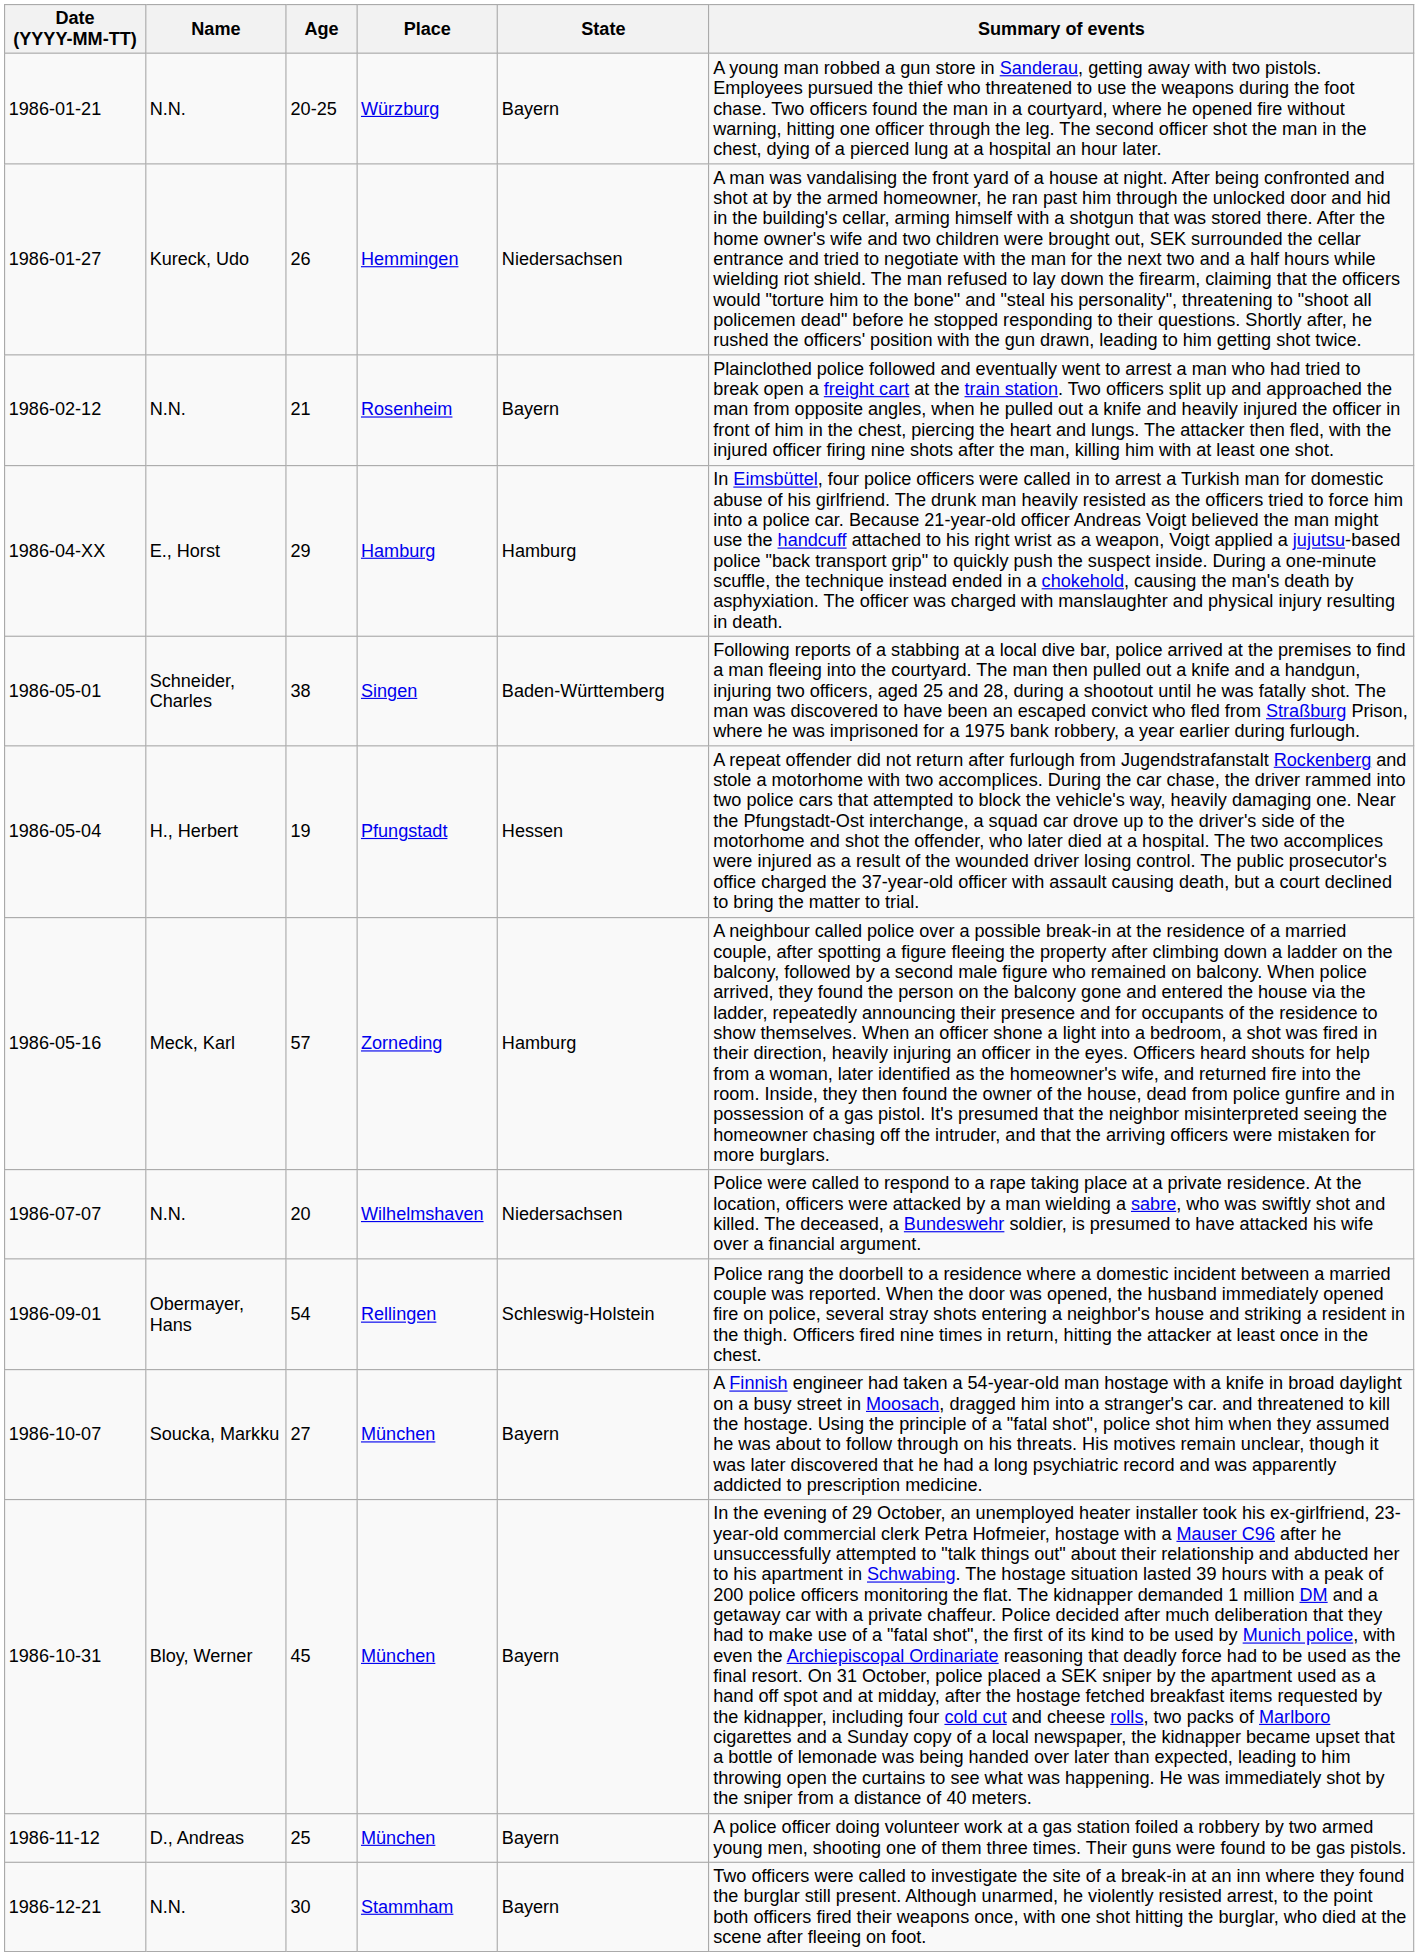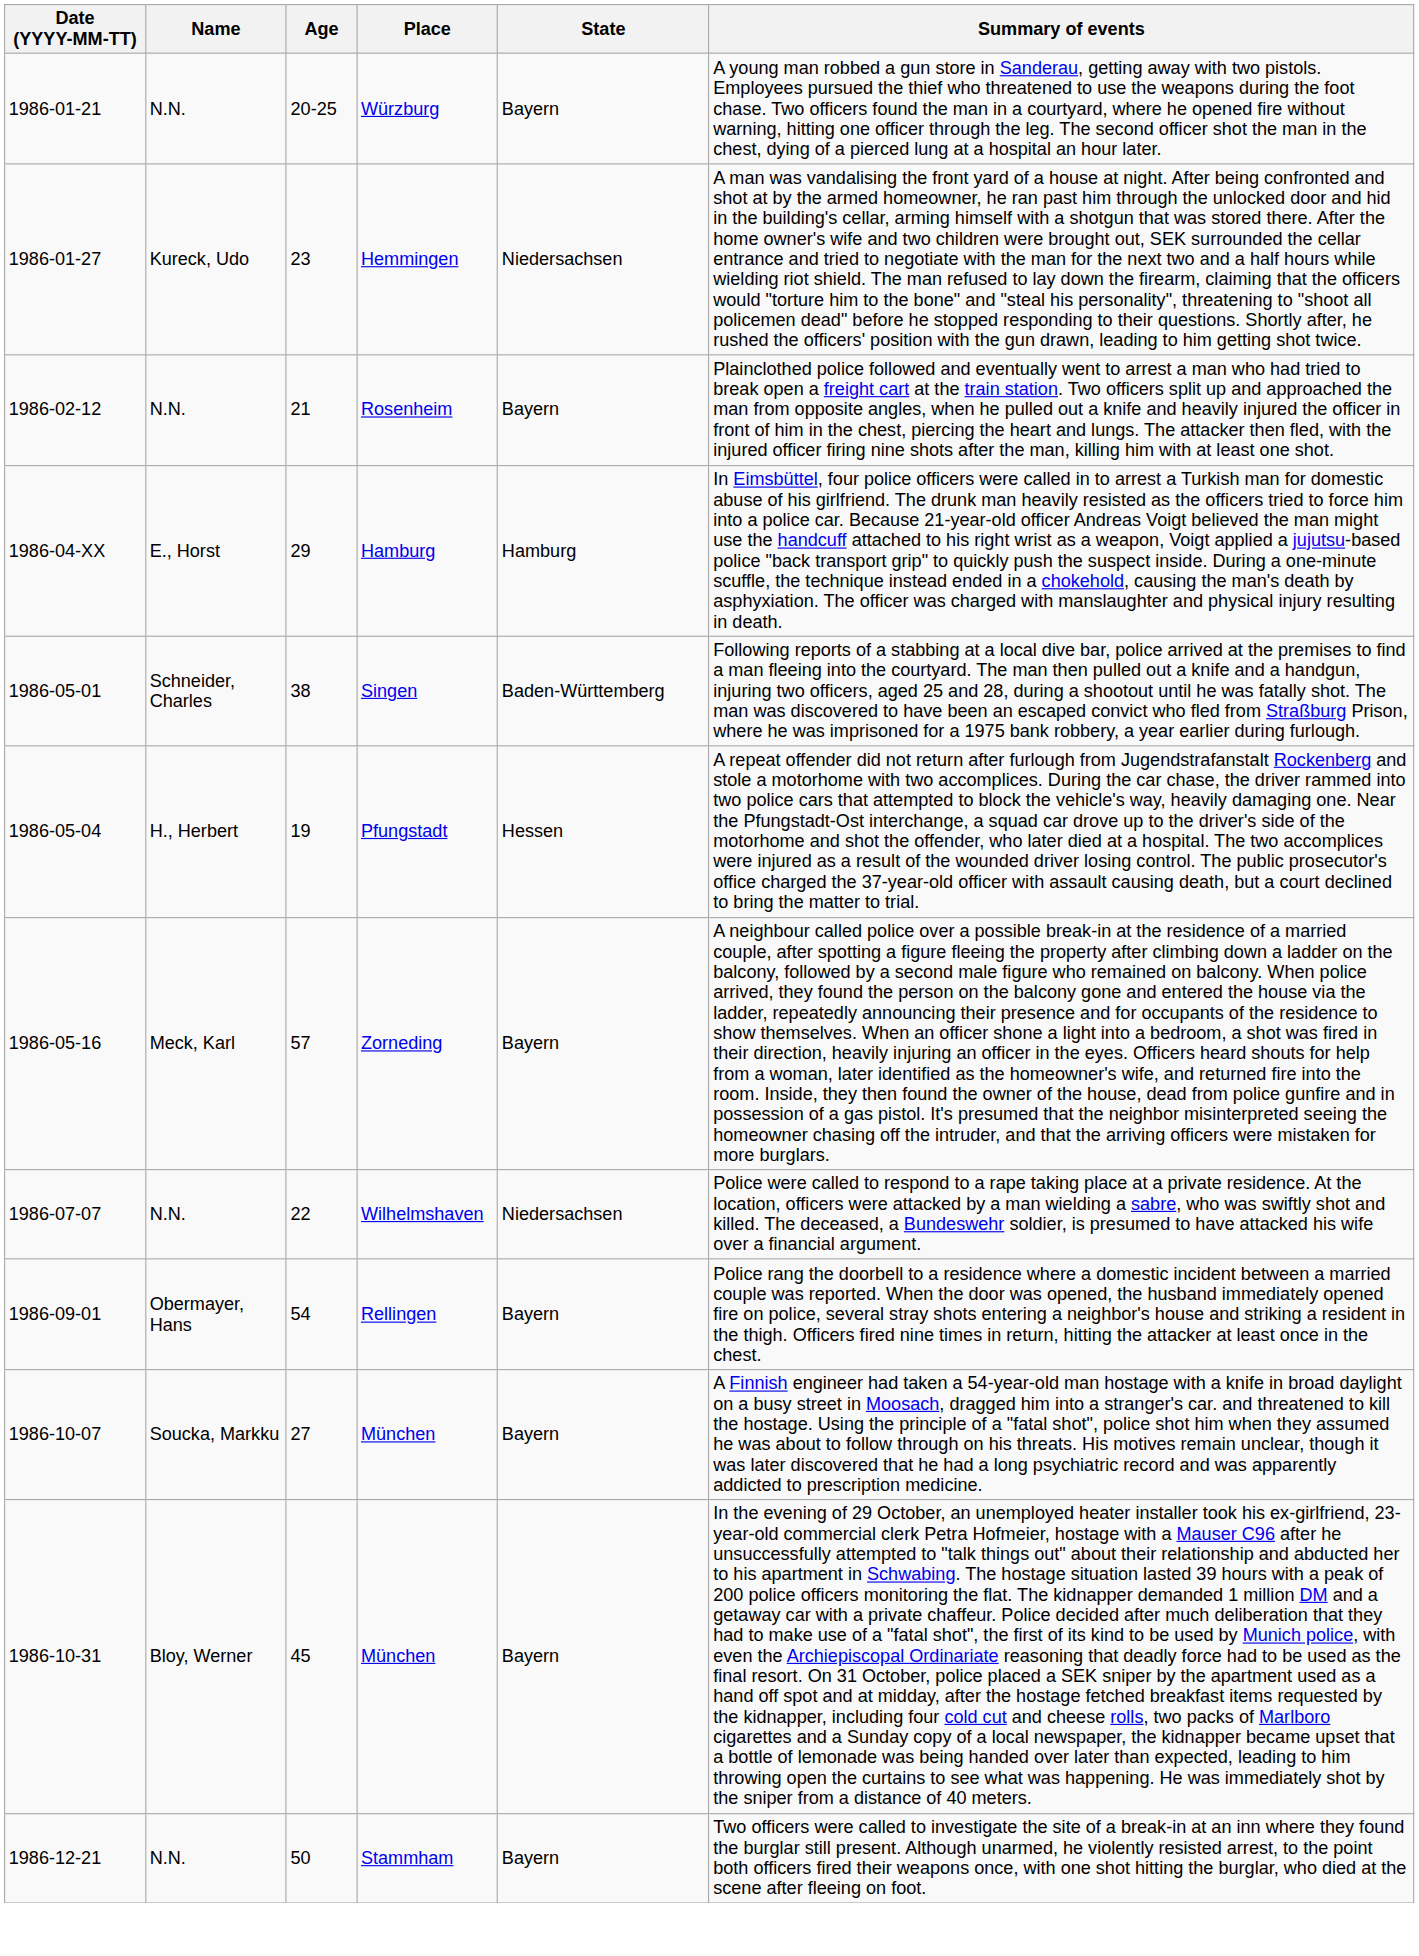1986-01-27 | Age: 26 -> 23
1986-05-16 | State: Hamburg -> Bayern
1986-07-07 | Age: 20 -> 22
1986-09-01 | State: Schleswig-Holstein -> Bayern
- row: 1986-11-12 | D., Andreas | 25 | München | Bayern | A police officer doing volunteer work at a gas station foiled a robbery by two armed young men, shooting one of them three times. Their guns were found to be gas pistols.
1986-12-21 | Age: 30 -> 50
